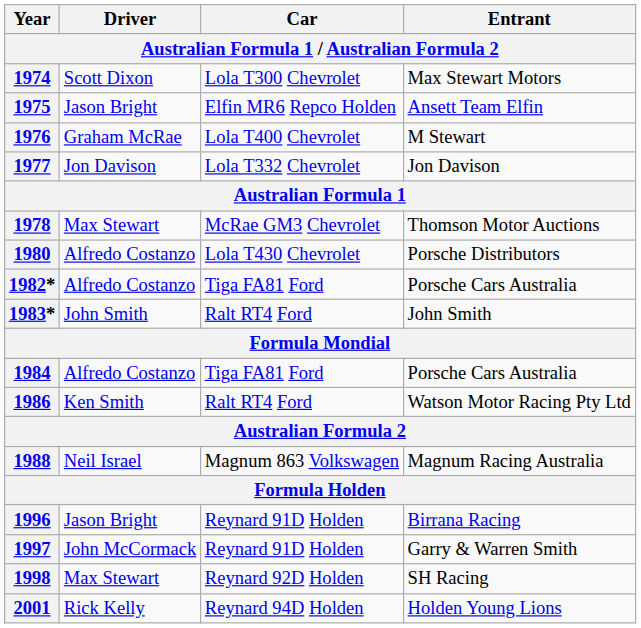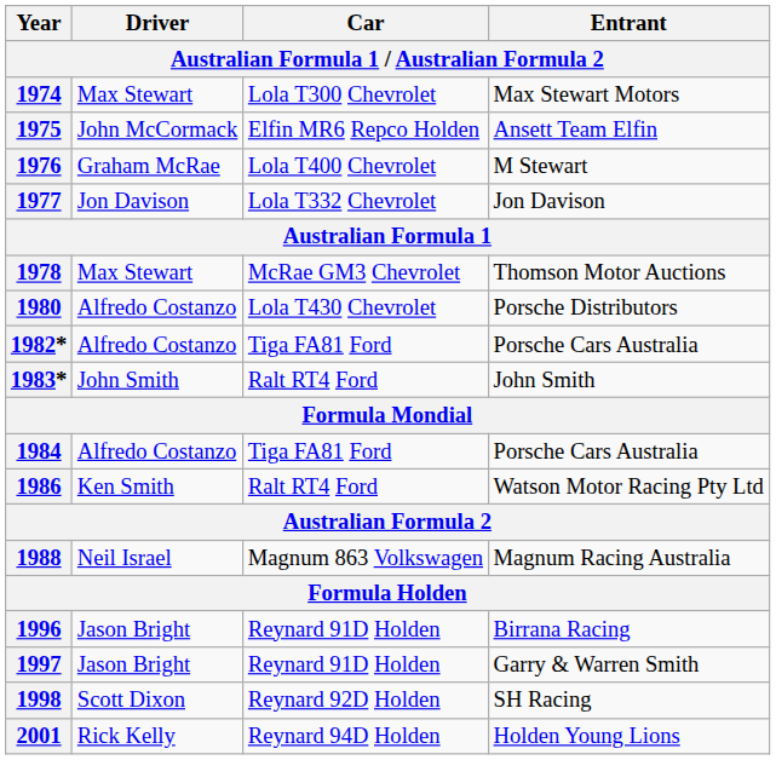1974 | Driver: Scott Dixon -> Max Stewart
1975 | Driver: Jason Bright -> John McCormack
1997 | Driver: John McCormack -> Jason Bright
1998 | Driver: Max Stewart -> Scott Dixon
